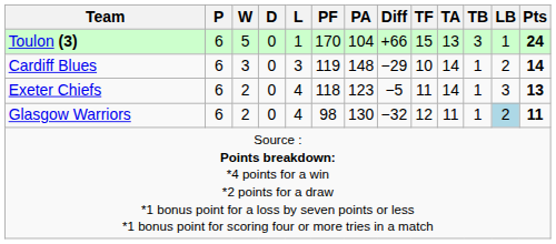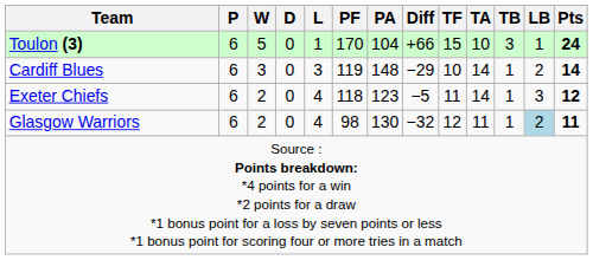Toulon (3) | TA: 13 -> 10
Exeter Chiefs | Pts: 13 -> 12
